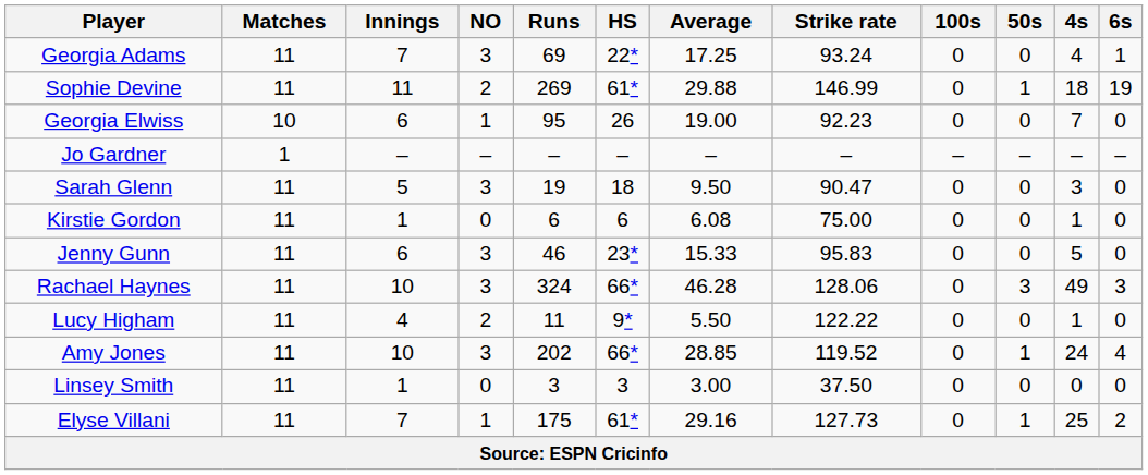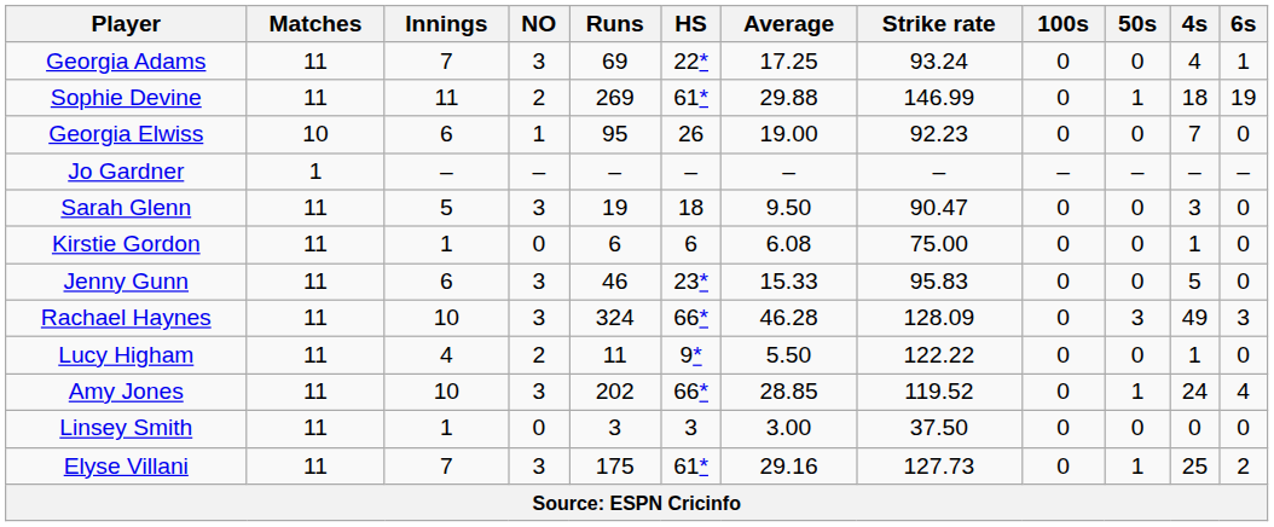Rachael Haynes | Strike rate: 128.06 -> 128.09
Elyse Villani | NO: 1 -> 3
